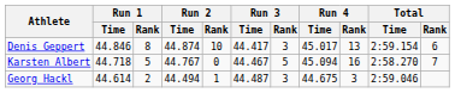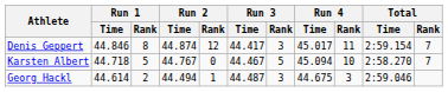Denis Geppert | Run 2 / Rank: 10 -> 12
Denis Geppert | Run 4 / Rank: 13 -> 11
Denis Geppert | Total / Rank: 6 -> 7
Karsten Albert | Run 4 / Rank: 16 -> 10
